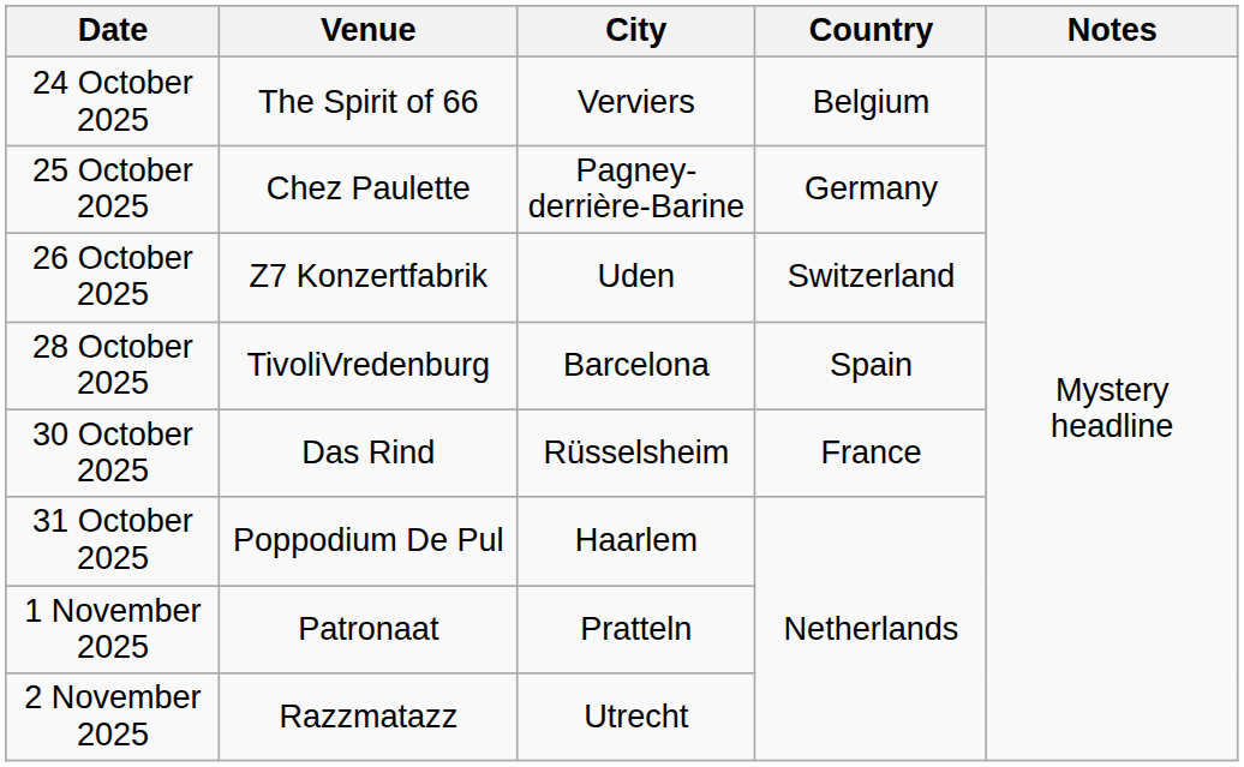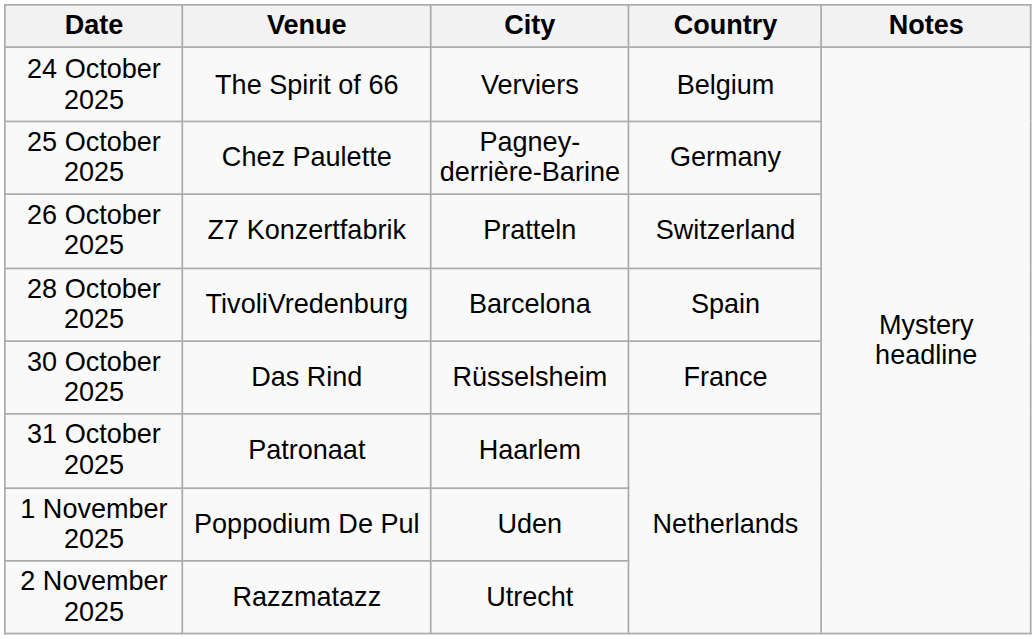26 October 2025 | City: Uden -> Pratteln
31 October 2025 | Venue: Poppodium De Pul -> Patronaat
1 November 2025 | Venue: Patronaat -> Poppodium De Pul
1 November 2025 | City: Pratteln -> Uden
